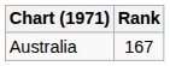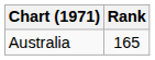Australia | Rank: 167 -> 165
